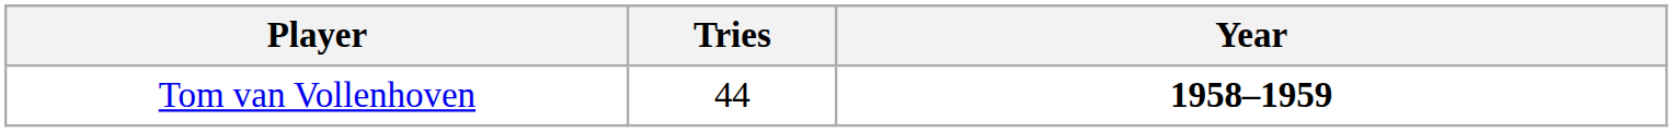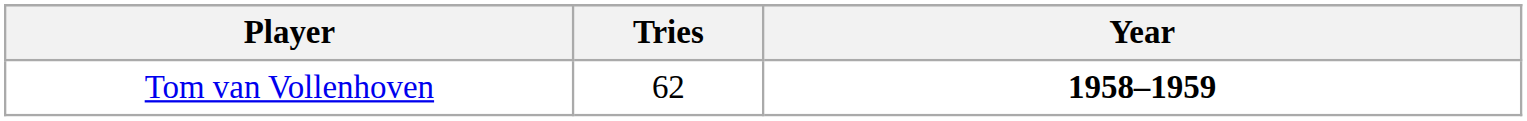Tom van Vollenhoven | Tries: 44 -> 62
